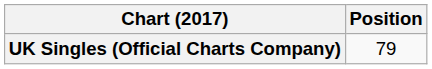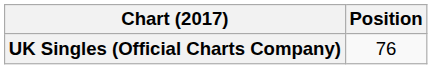UK Singles (Official Charts Company) | Position: 79 -> 76
